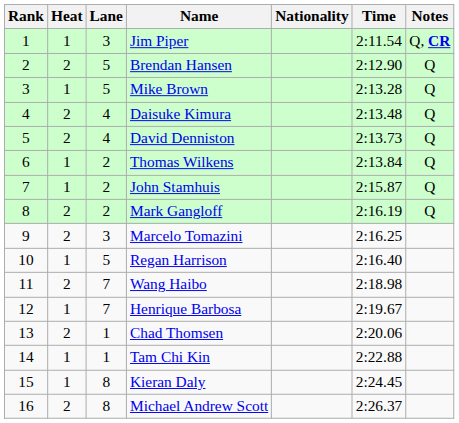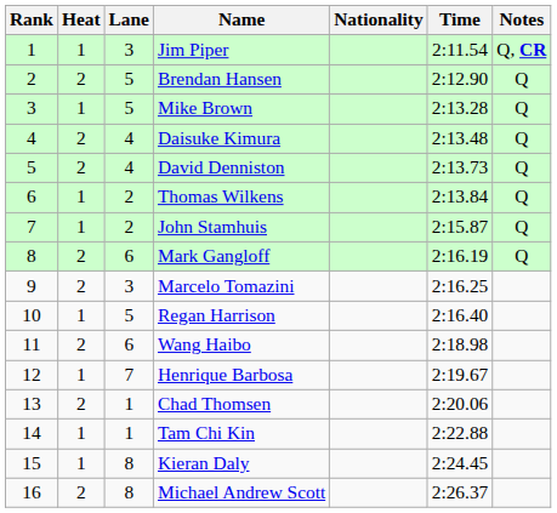Mark Gangloff | Lane: 2 -> 6
Wang Haibo | Lane: 7 -> 6
